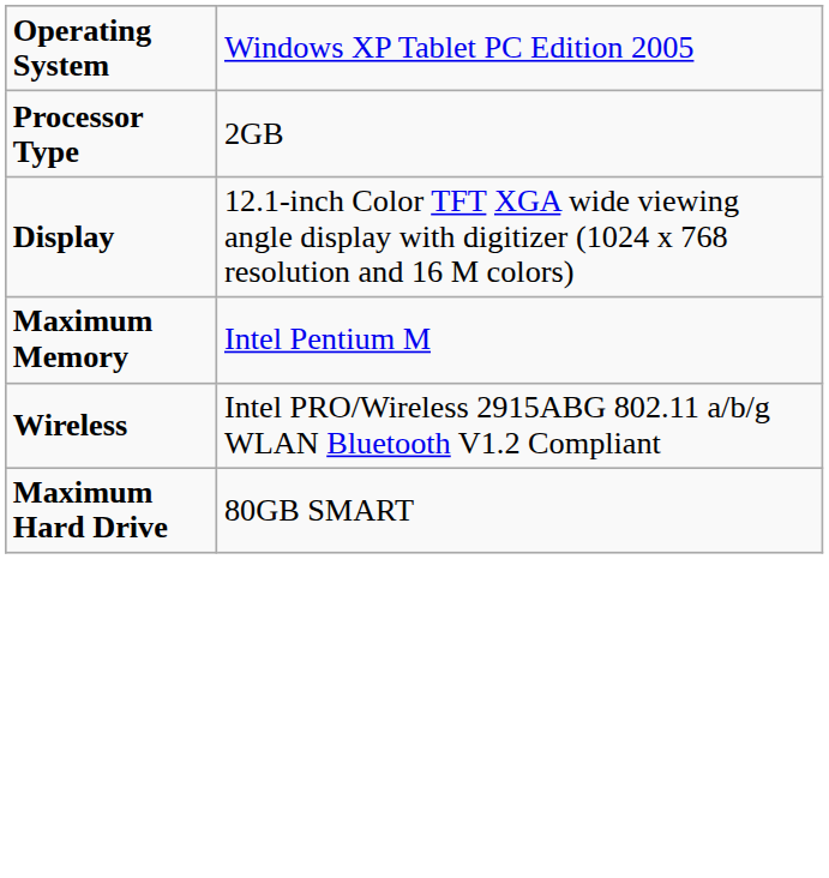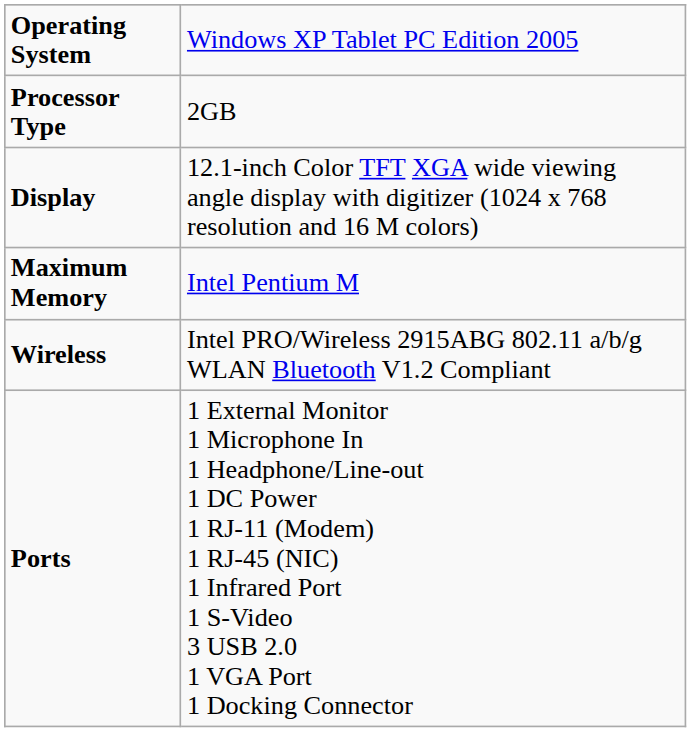- row: Maximum Hard Drive | 80GB SMART
+ row: Ports | 1 External Monitor 1 Microphone In 1 Headphone/Line-out 1 DC Power 1 RJ-11 (Modem) 1 RJ-45 (NIC) 1 Infrared Port 1 S-Video 3 USB 2.0 1 VGA Port 1 Docking Connector
